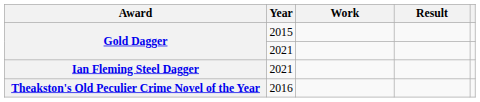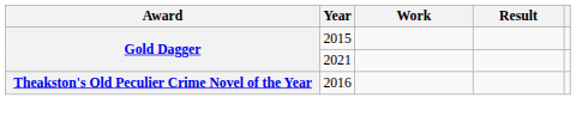- row: Ian Fleming Steel Dagger | 2021
